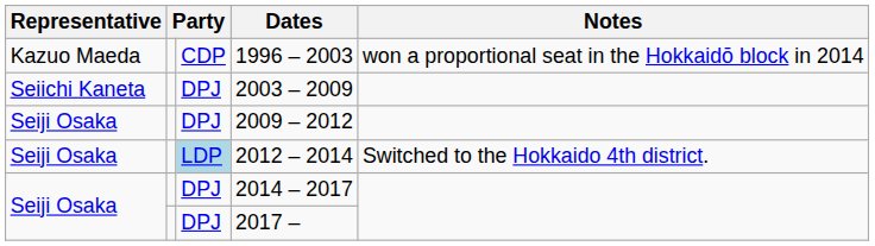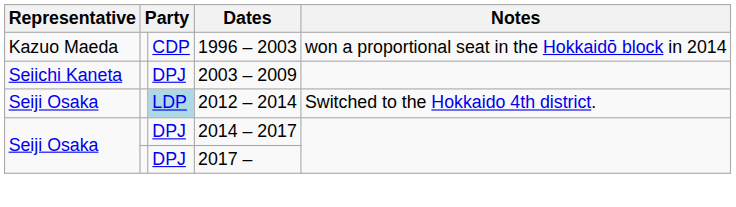- row: Seiji Osaka | DPJ | 2009 – 2012
